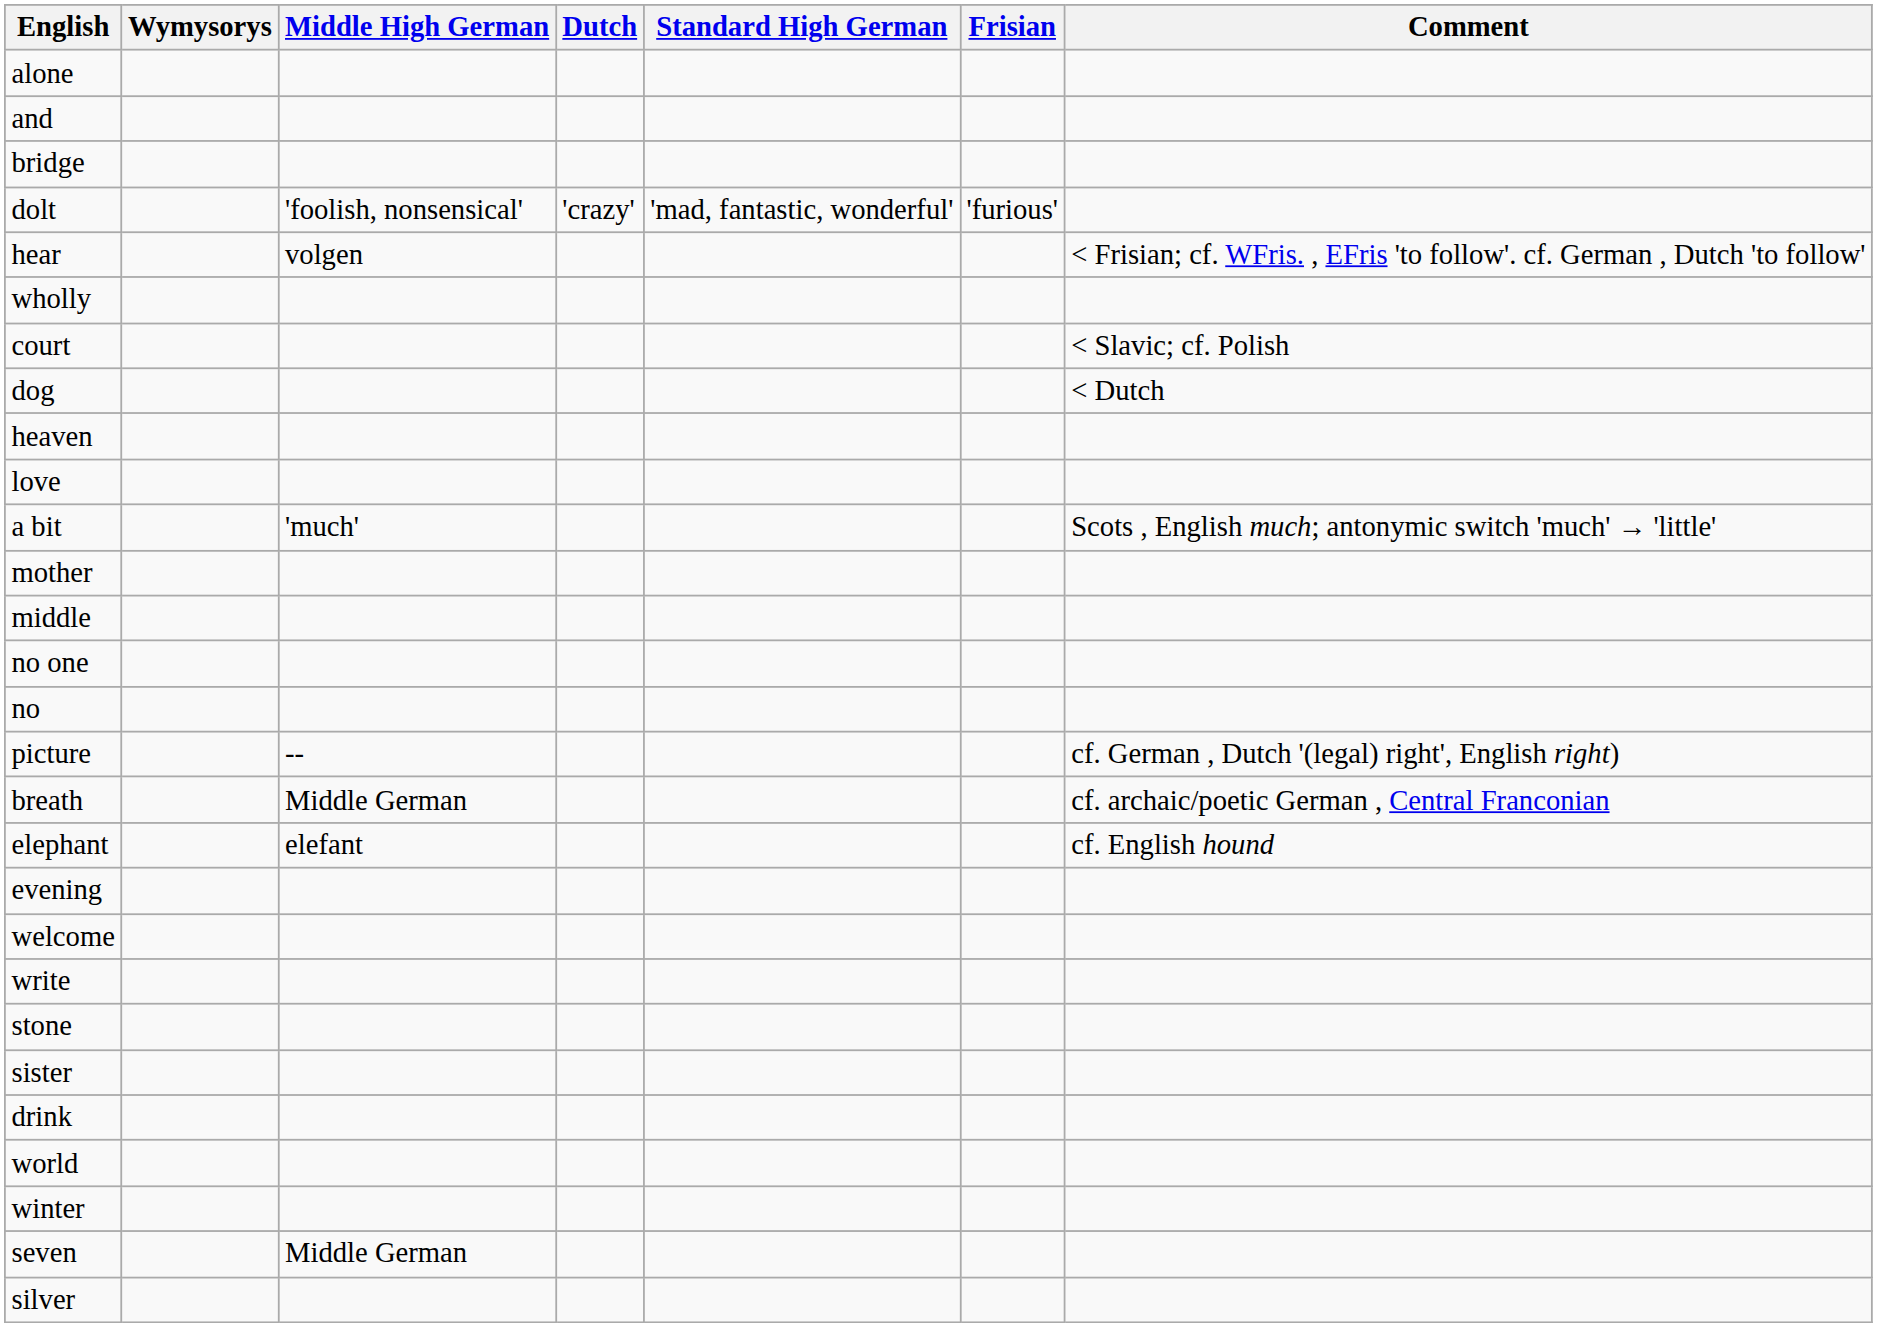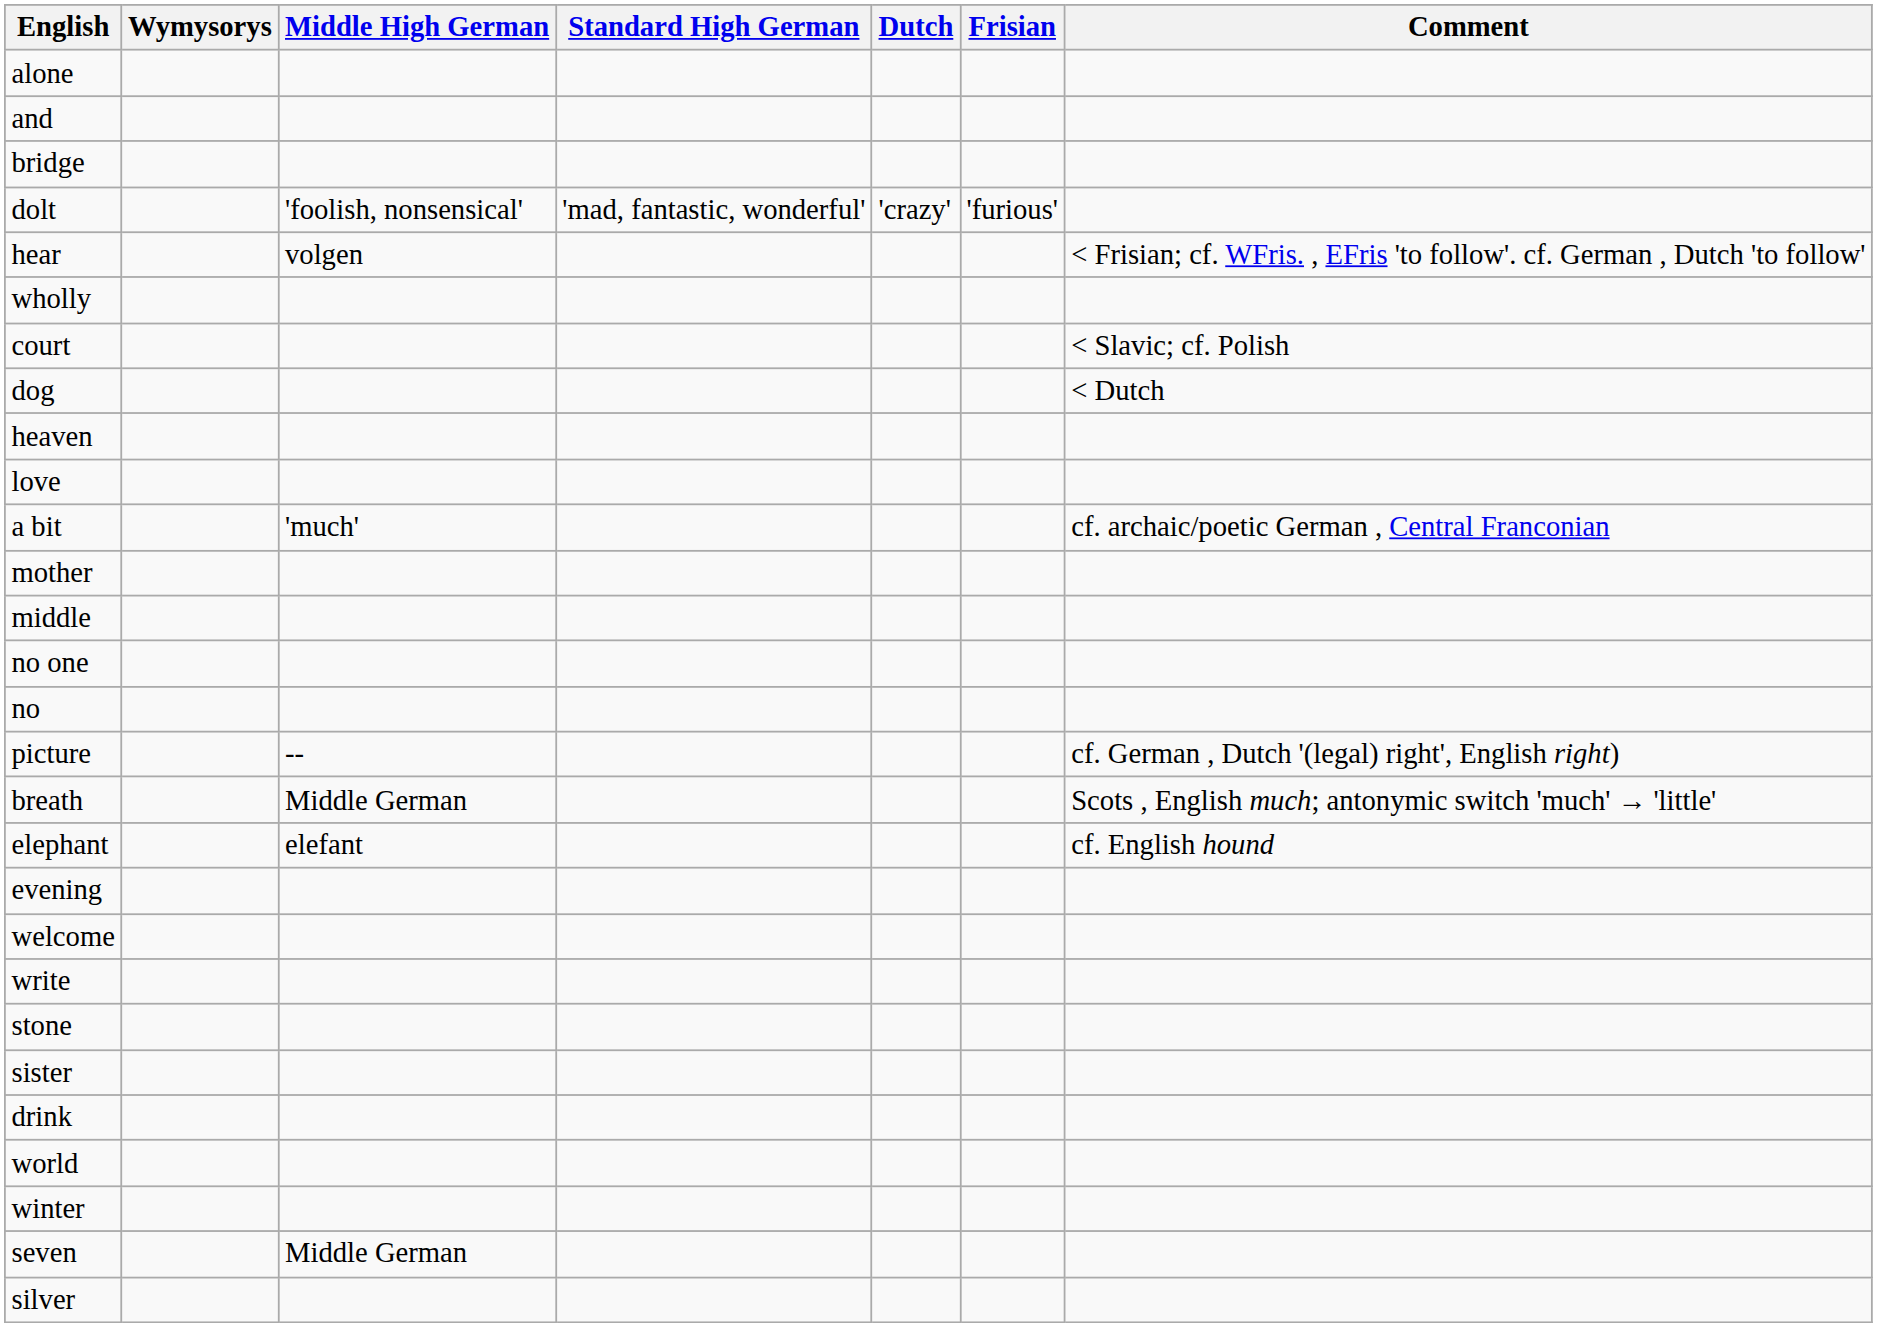columns swapped: Standard High German <-> Dutch
a bit | Comment: Scots , English much; antonymic switch 'much' → 'little' -> cf. archaic/poetic German , Central Franconian
breath | Comment: cf. archaic/poetic German , Central Franconian -> Scots , English much; antonymic switch 'much' → 'little'
